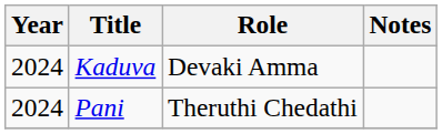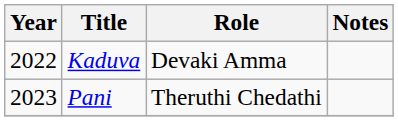Kaduva | Year: 2024 -> 2022
Pani | Year: 2024 -> 2023
